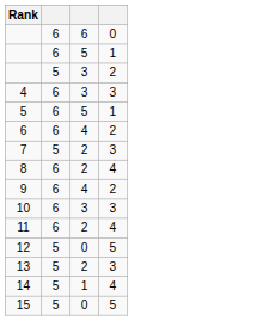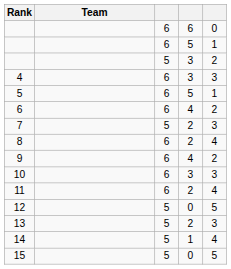+ column: Team
